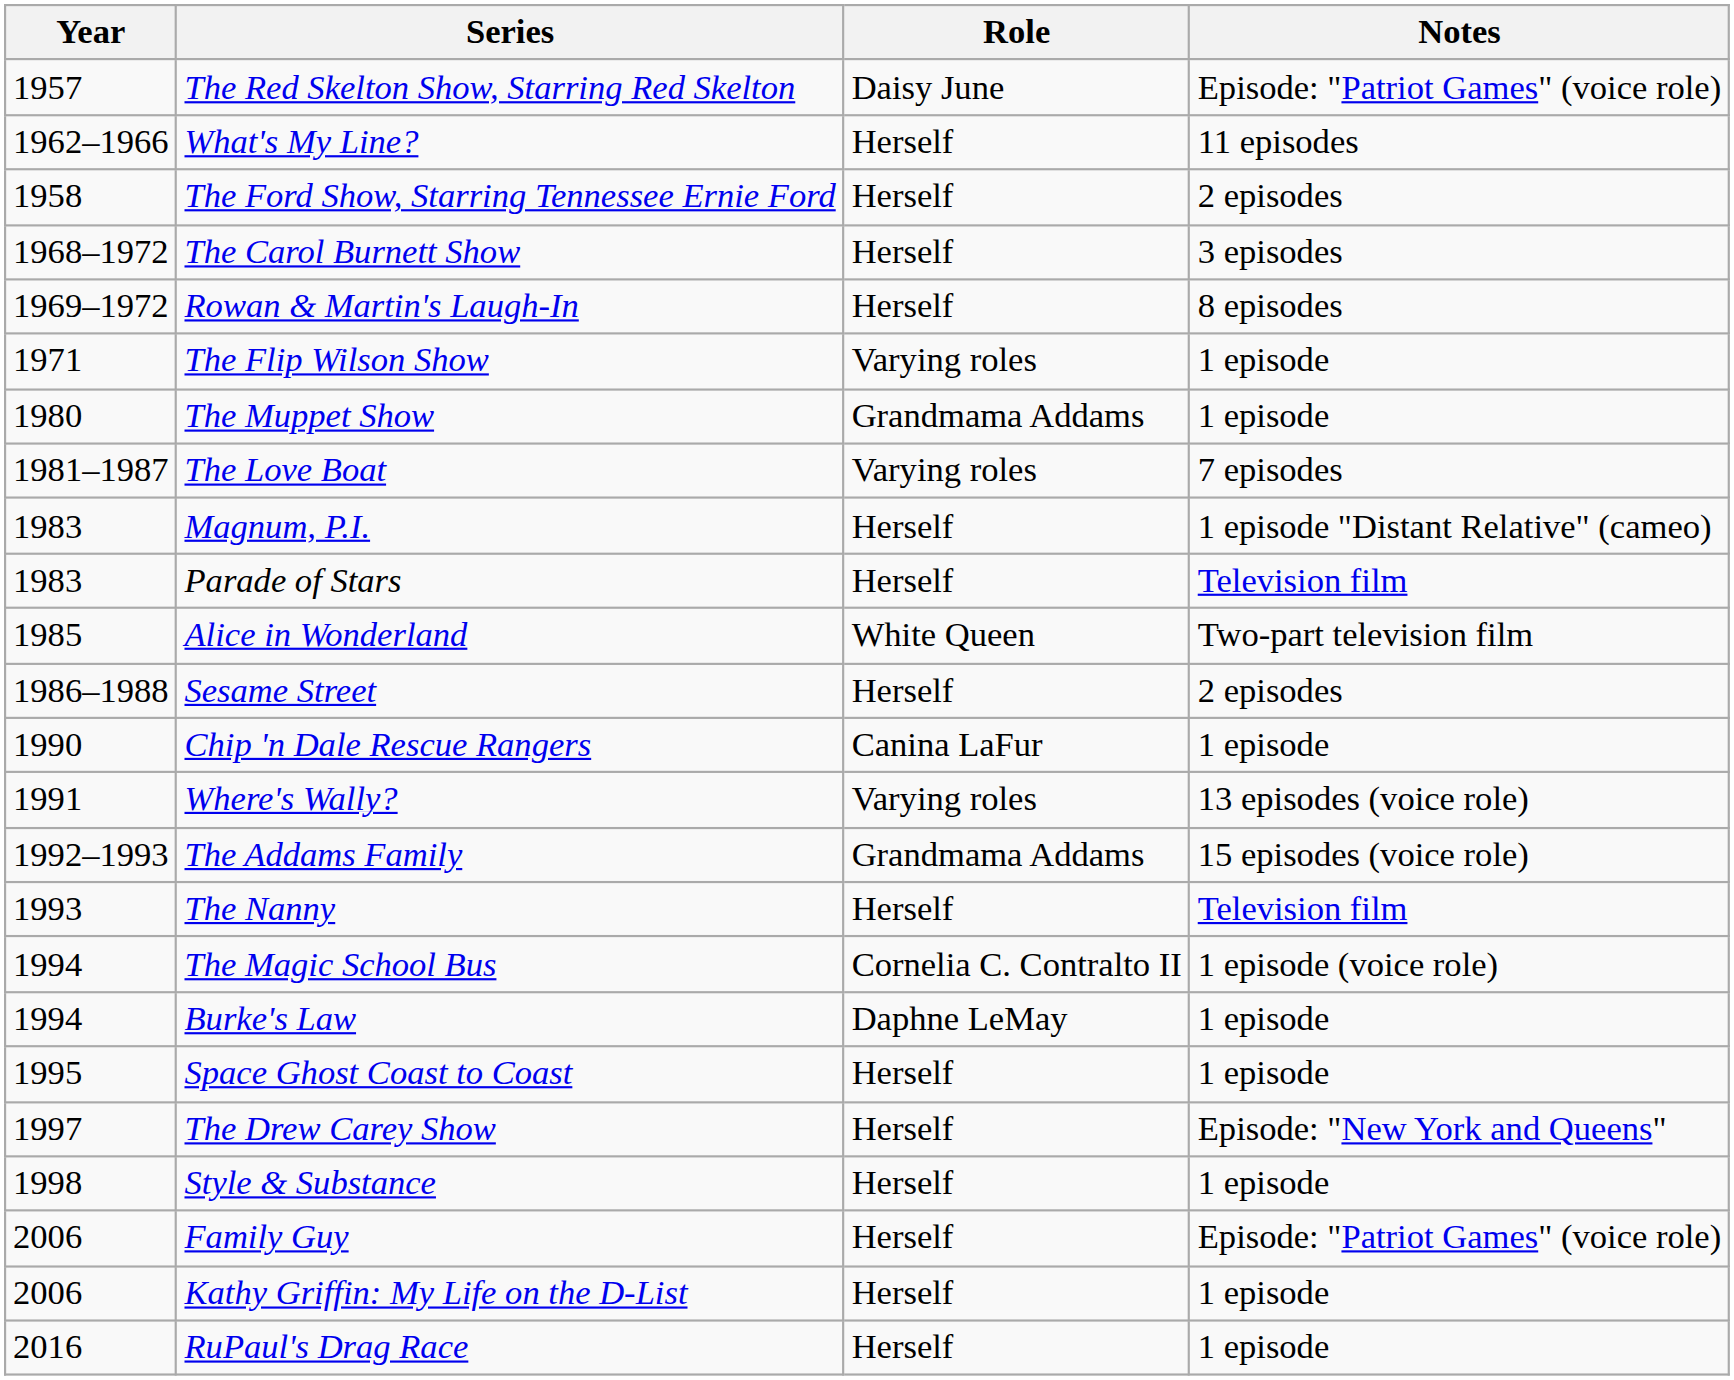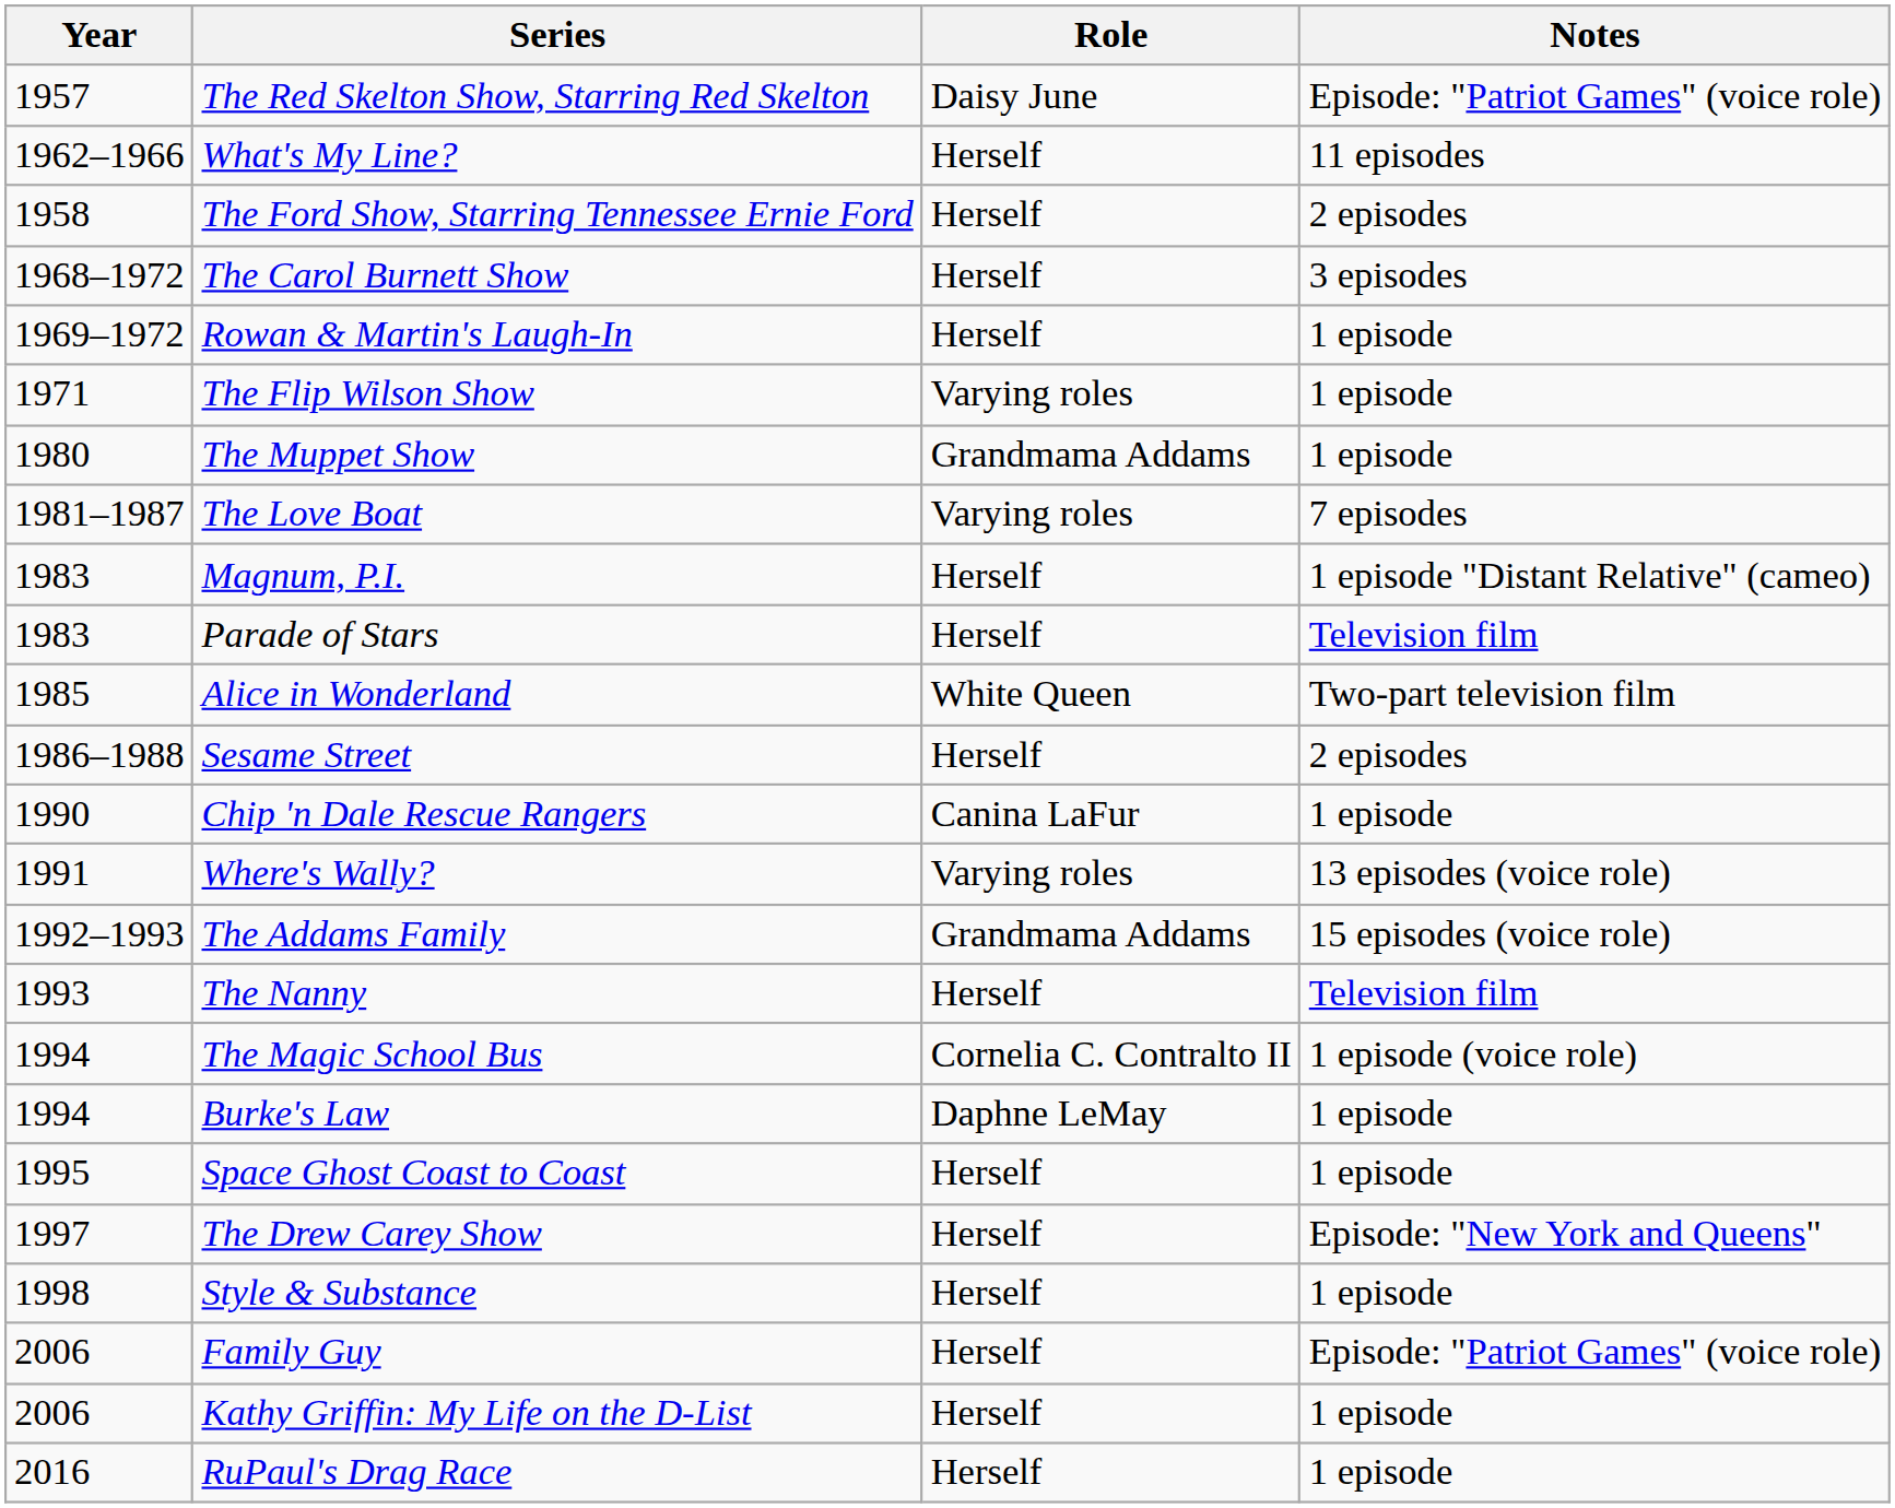Rowan & Martin's Laugh-In | Notes: 8 episodes -> 1 episode
